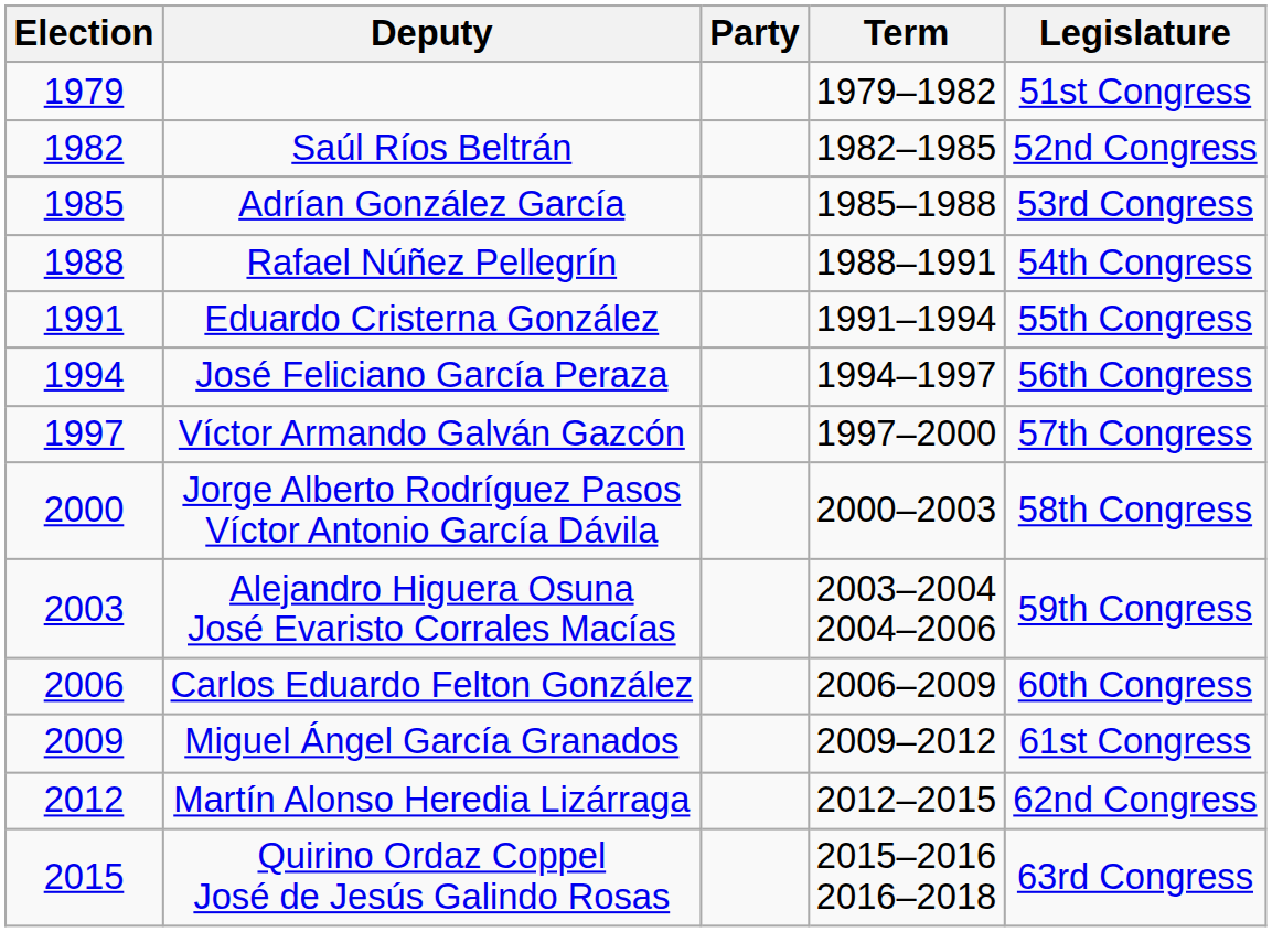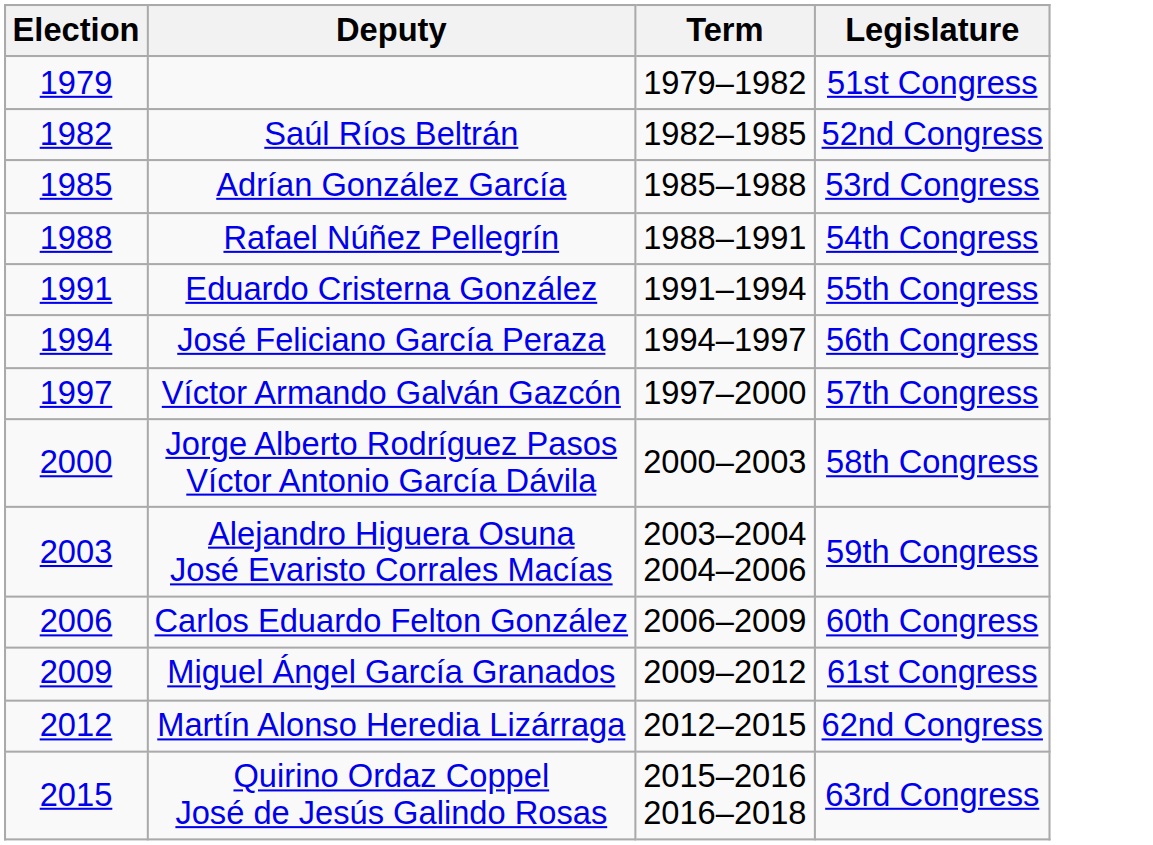- column: Party
